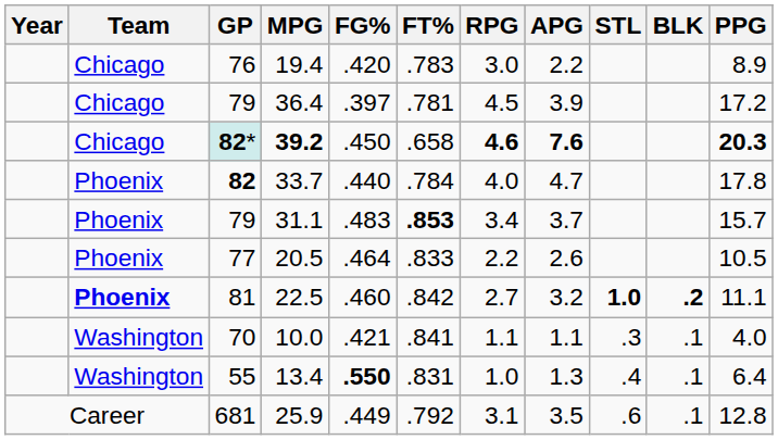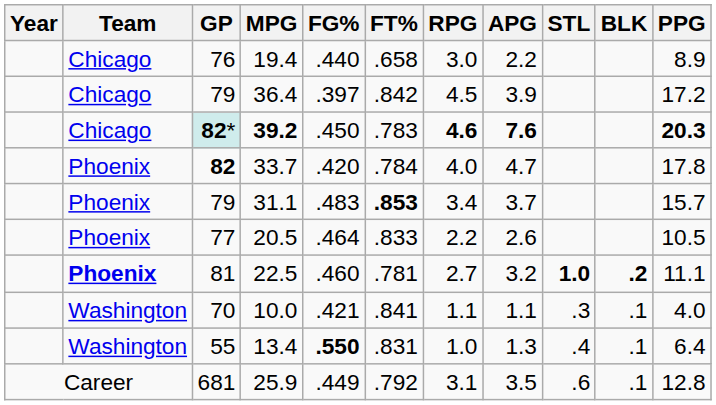19.4 | FG%: .420 -> .440
19.4 | FT%: .783 -> .658
36.4 | FT%: .781 -> .842
39.2 | FT%: .658 -> .783
33.7 | FG%: .440 -> .420
22.5 | FT%: .842 -> .781
